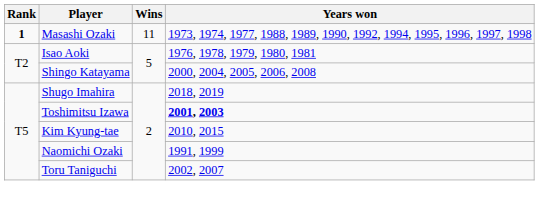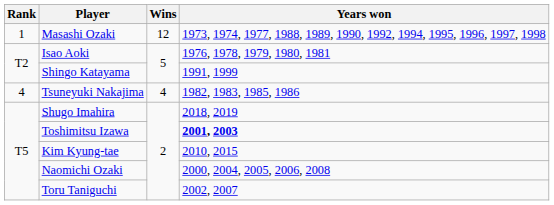Masashi Ozaki | Rank: bold -> normal
Masashi Ozaki | Wins: 11 -> 12
Shingo Katayama | Years won: 2000, 2004, 2005, 2006, 2008 -> 1991, 1999
+ row: 4 | Tsuneyuki Nakajima | 4 | 1982, 1983, 1985, 1986
Naomichi Ozaki | Years won: 1991, 1999 -> 2000, 2004, 2005, 2006, 2008
